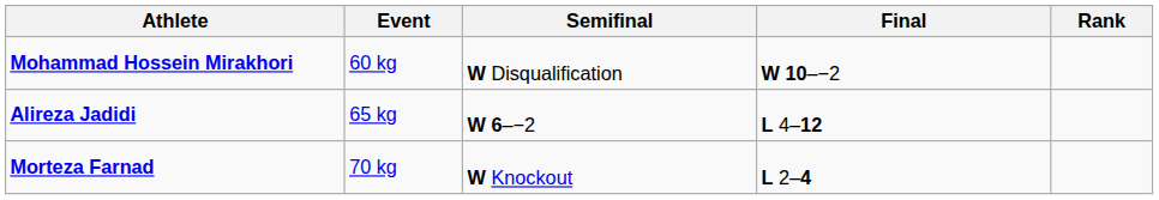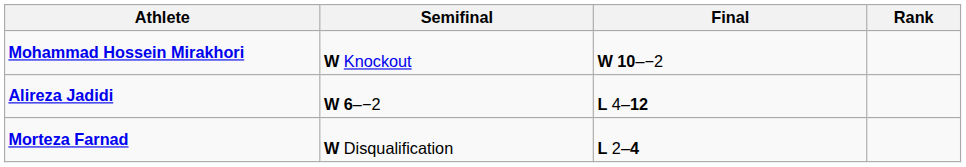- column: Event | 60 kg | 65 kg | 70 kg
Mohammad Hossein Mirakhori | Semifinal: W Disqualification -> W Knockout
Morteza Farnad | Semifinal: W Knockout -> W Disqualification
